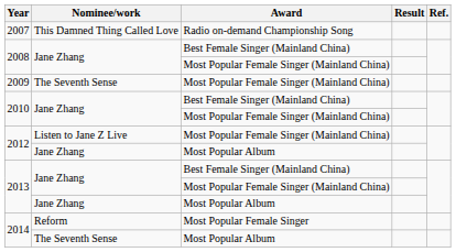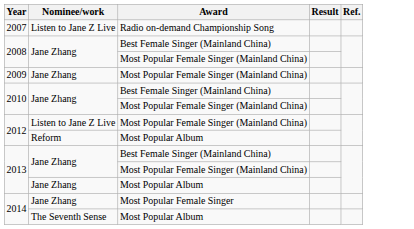2007 | Nominee/work: This Damned Thing Called Love -> Listen to Jane Z Live
2009 | Nominee/work: The Seventh Sense -> Jane Zhang
2012 / Most Popular Album | Nominee/work: Jane Zhang -> Reform
2014 / Most Popular Female Singer | Nominee/work: Reform -> Jane Zhang
